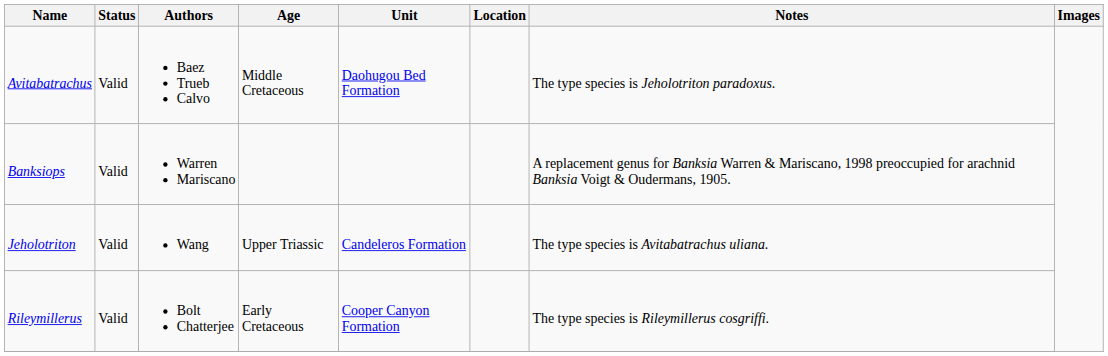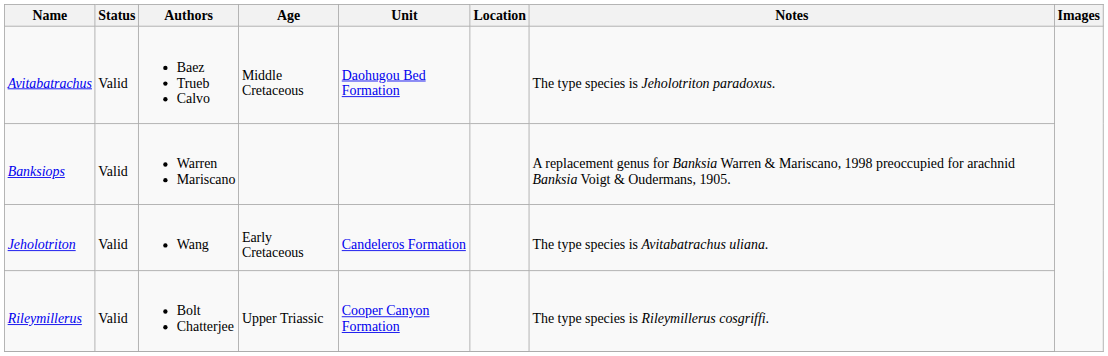Jeholotriton | Age: Upper Triassic -> Early Cretaceous
Rileymillerus | Age: Early Cretaceous -> Upper Triassic
